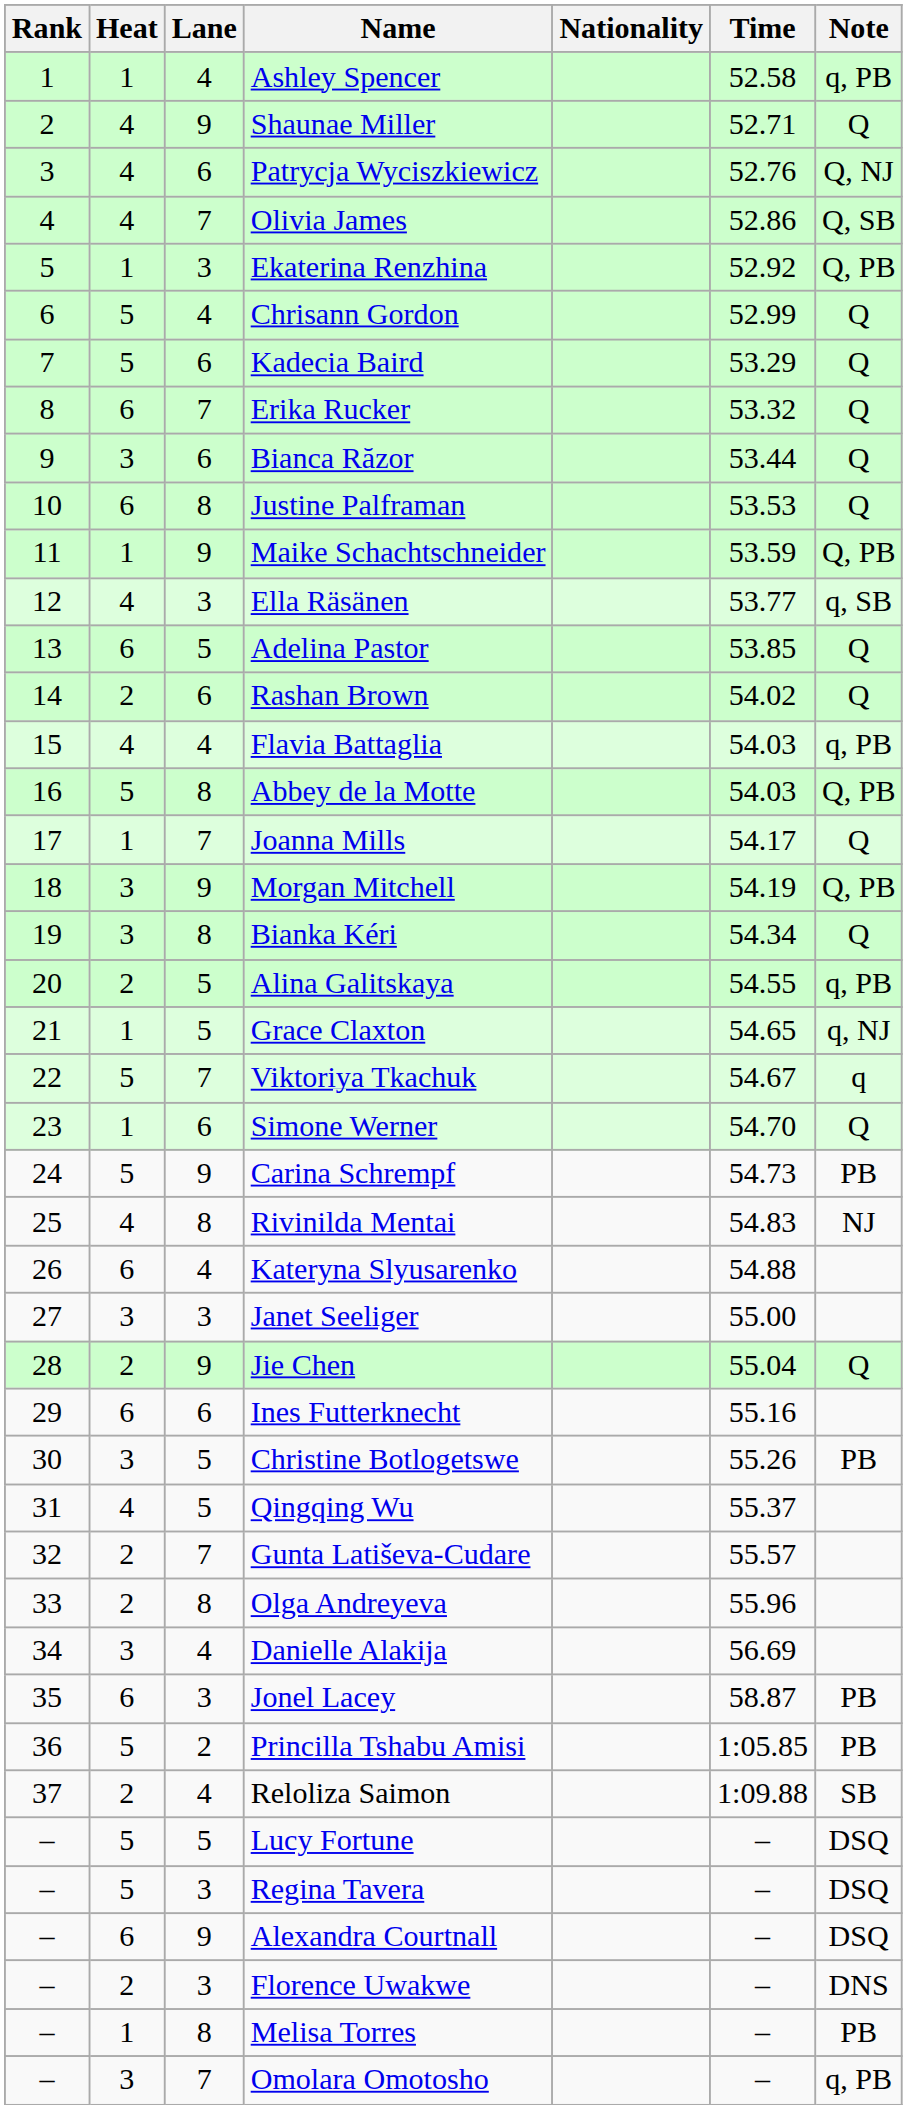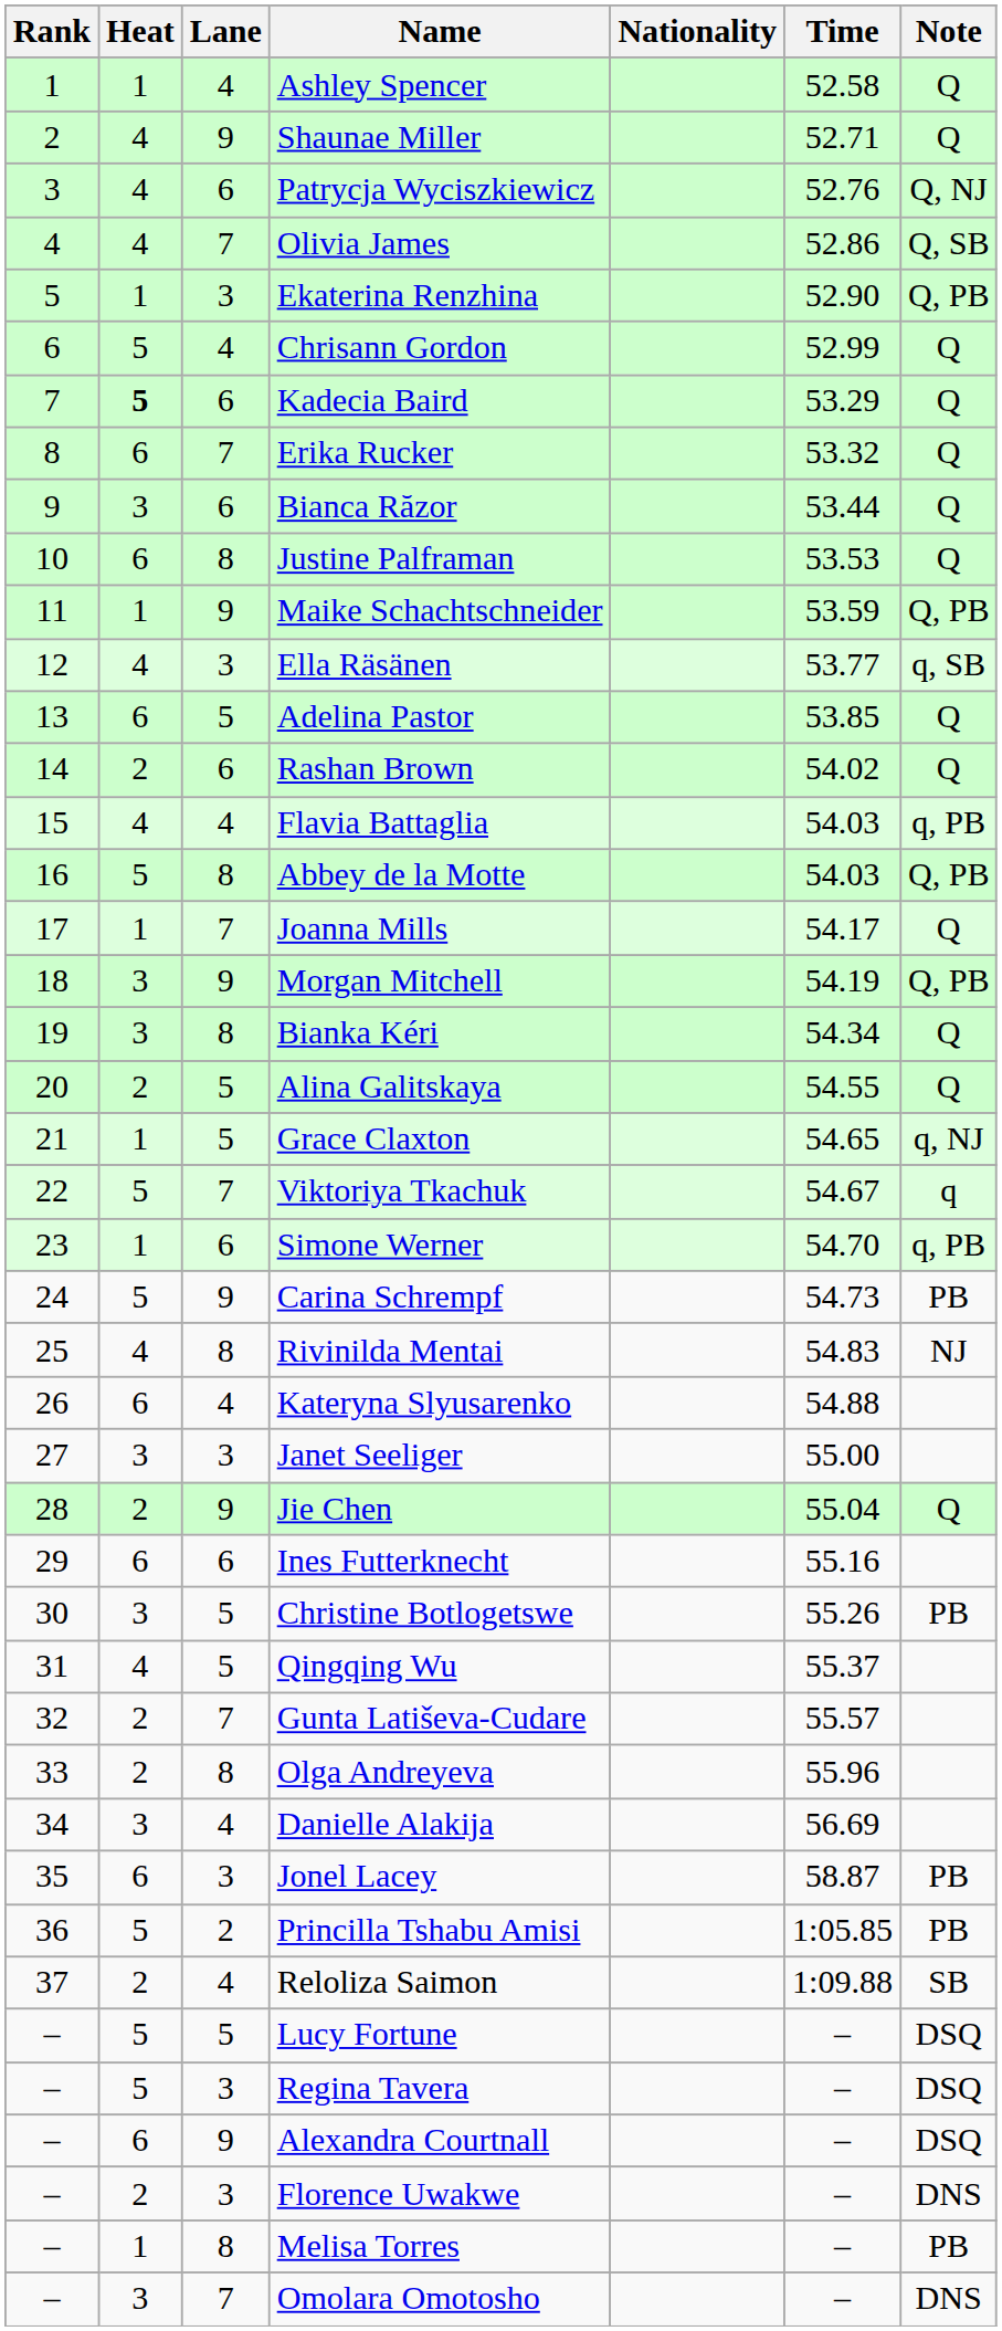Ashley Spencer | Note: q, PB -> Q
Ekaterina Renzhina | Time: 52.92 -> 52.90
Kadecia Baird | Heat: normal -> bold
Alina Galitskaya | Note: q, PB -> Q
Simone Werner | Note: Q -> q, PB
Omolara Omotosho | Note: q, PB -> DNS
